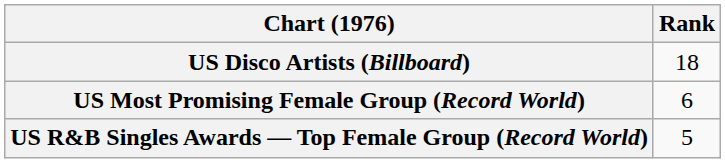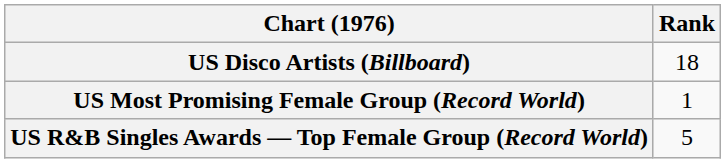US Most Promising Female Group (Record World) | Rank: 6 -> 1
